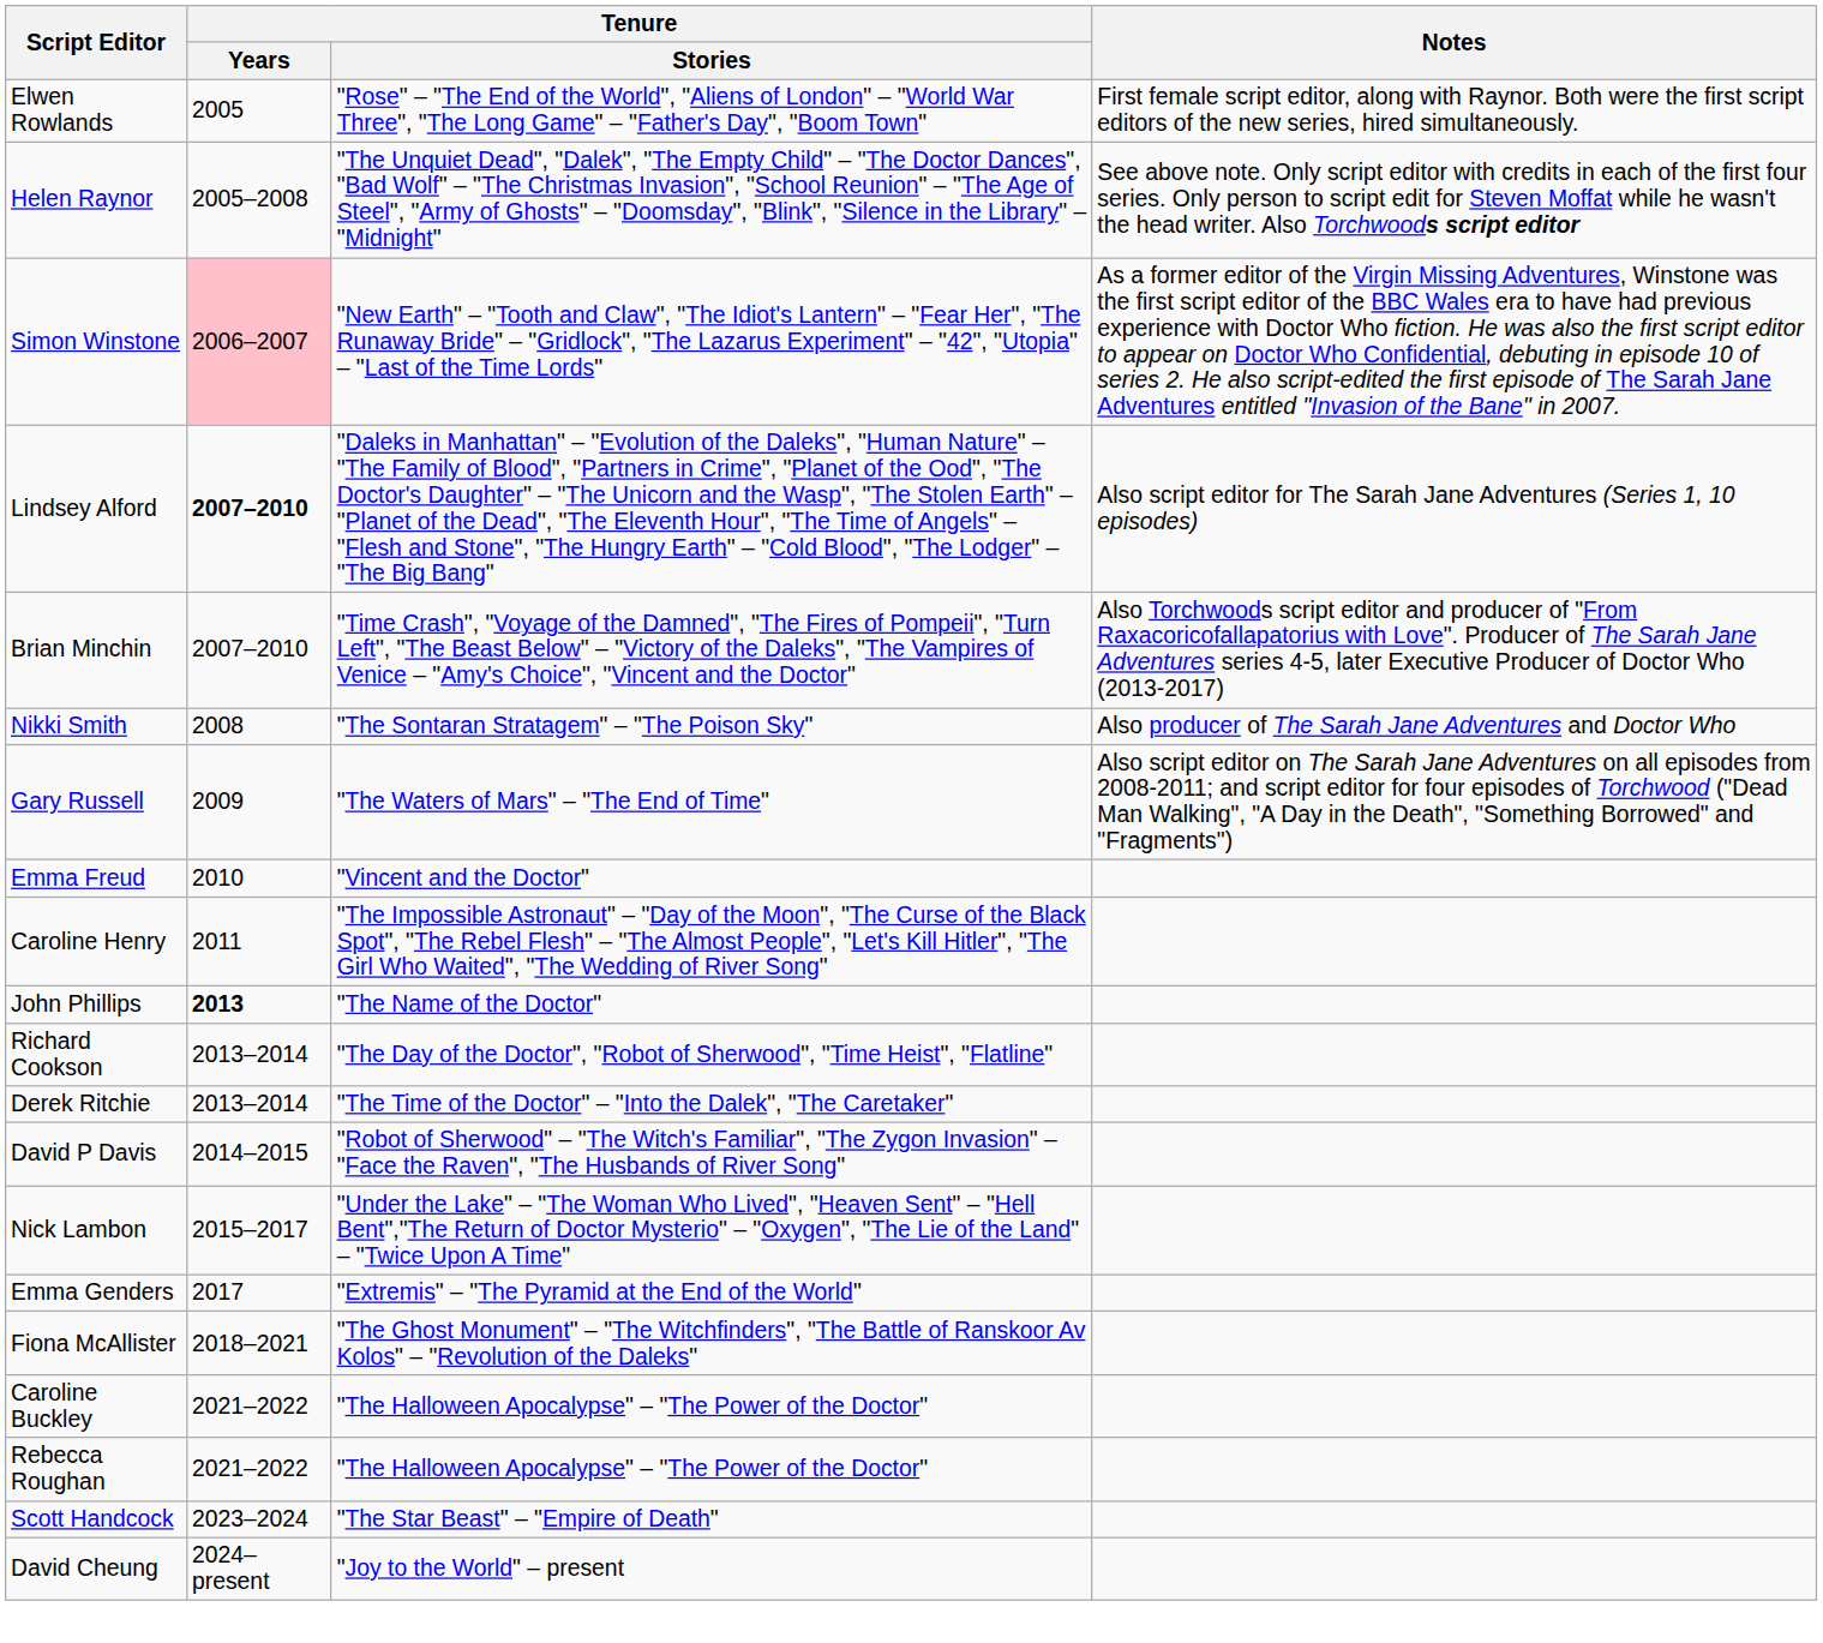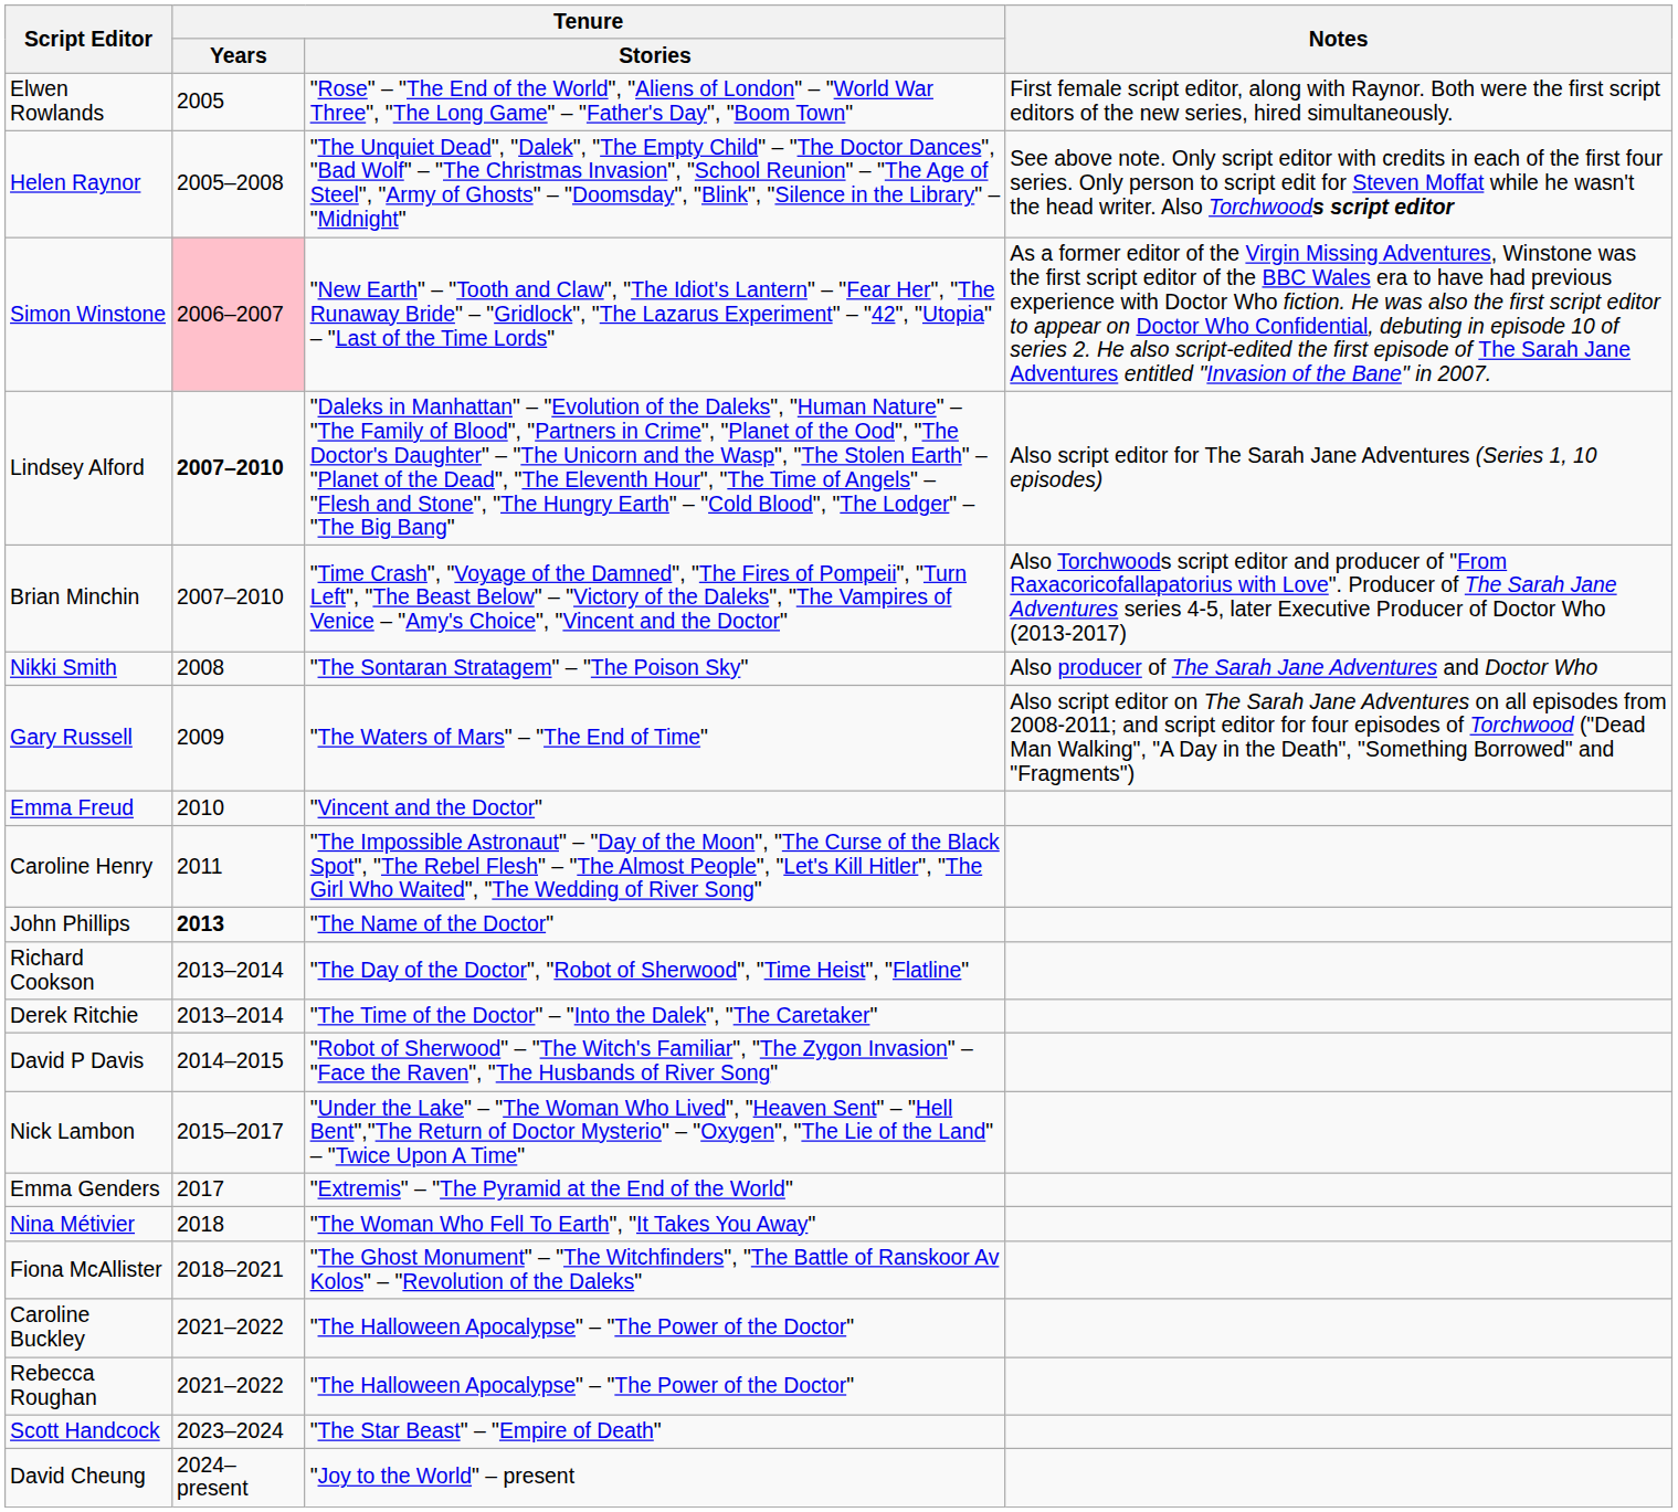+ row: Nina Métivier | 2018 | "The Woman Who Fell To Earth", "It Takes You Away"
